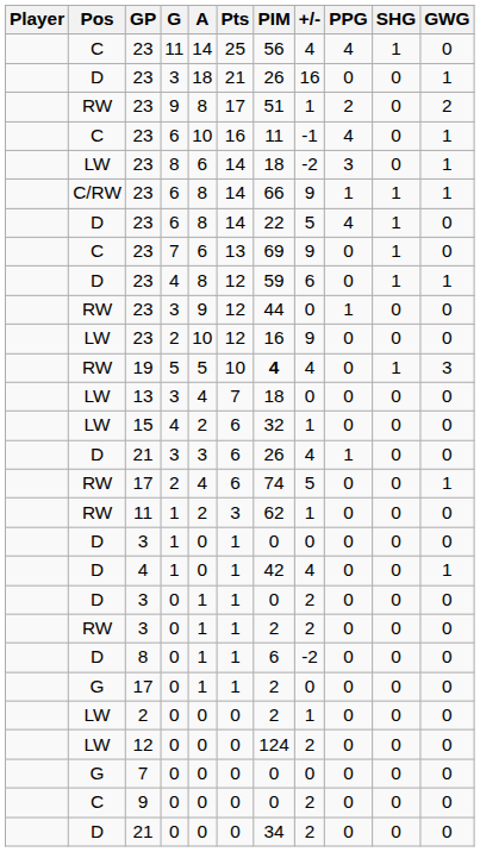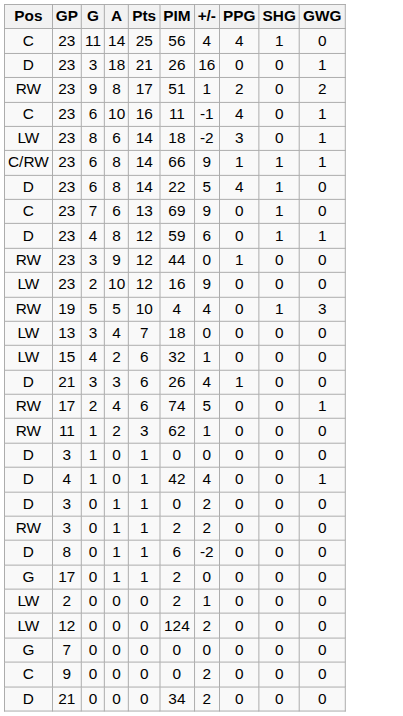- column: Player
19 | PIM: bold -> normal
